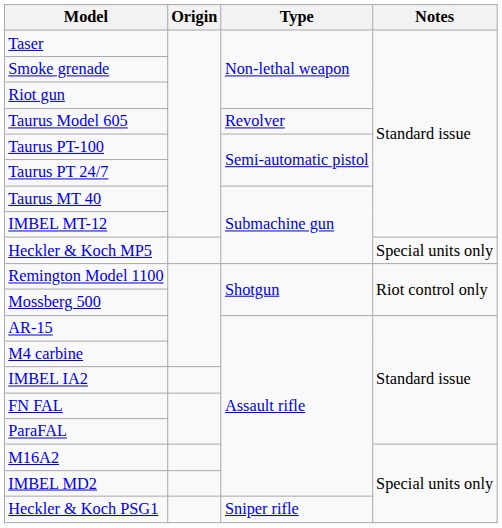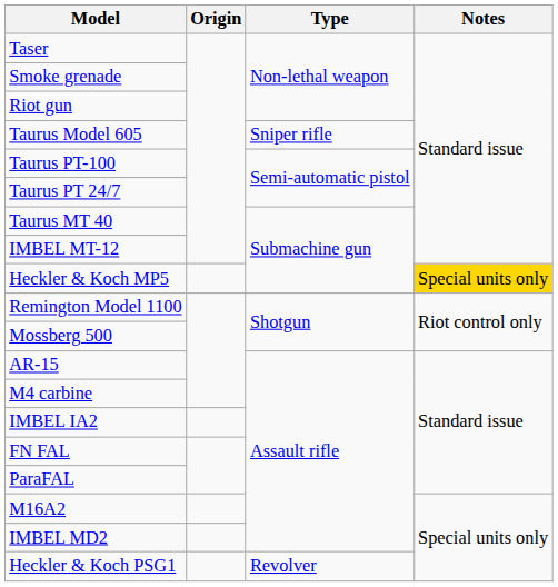Taurus Model 605 | Type: Revolver -> Sniper rifle
Heckler & Koch MP5 | Notes: no background -> gold background
Heckler & Koch PSG1 | Type: Sniper rifle -> Revolver
